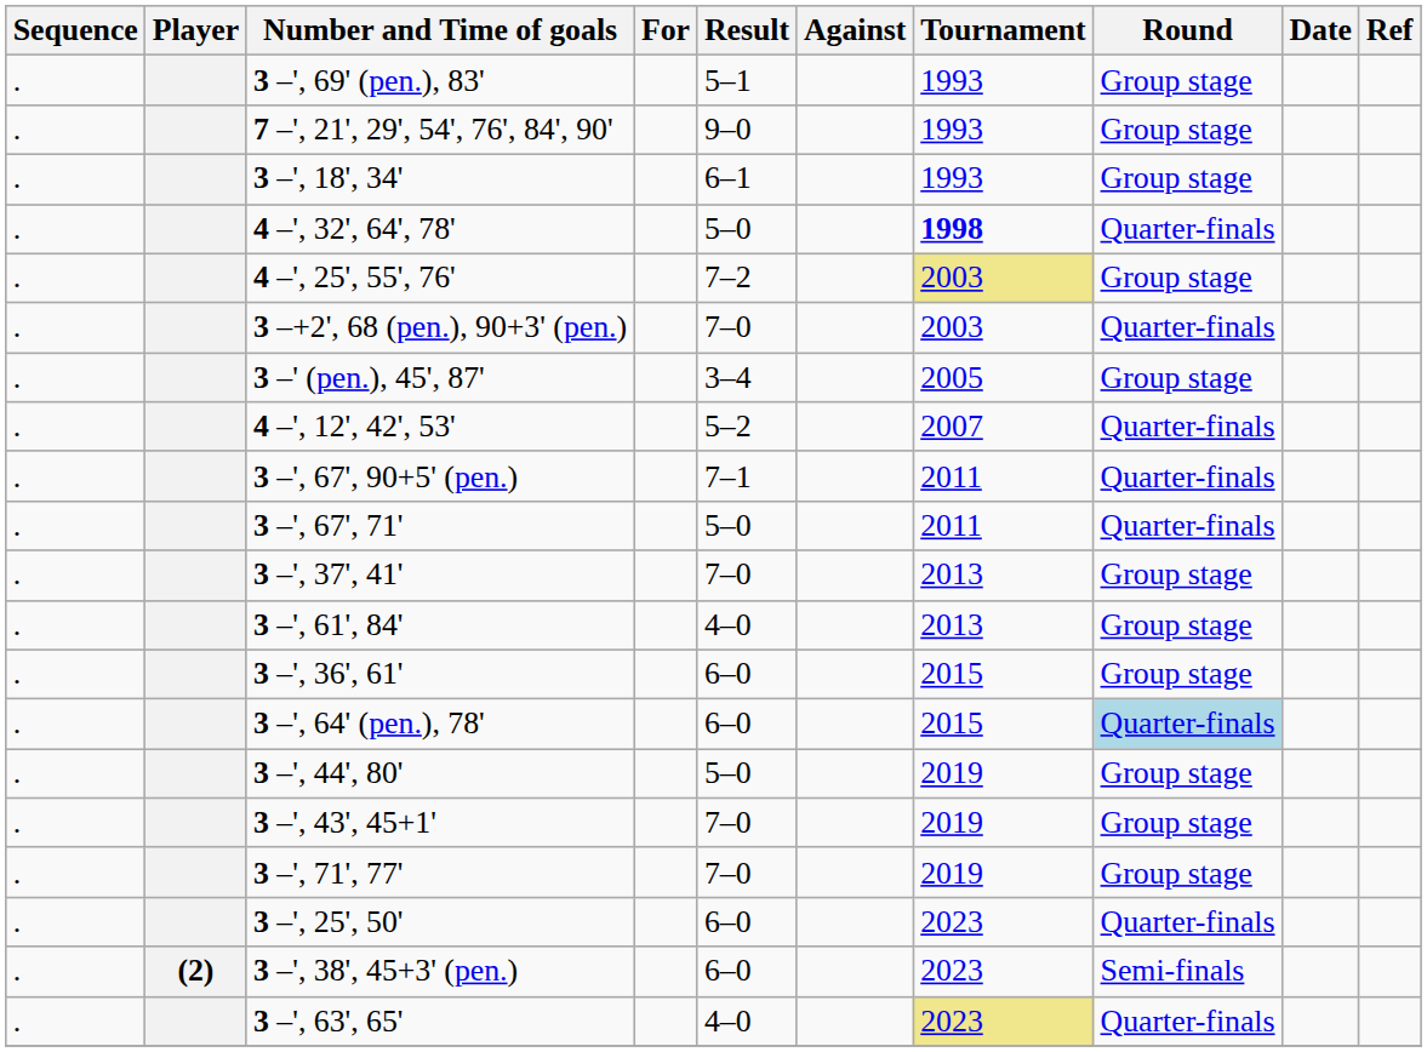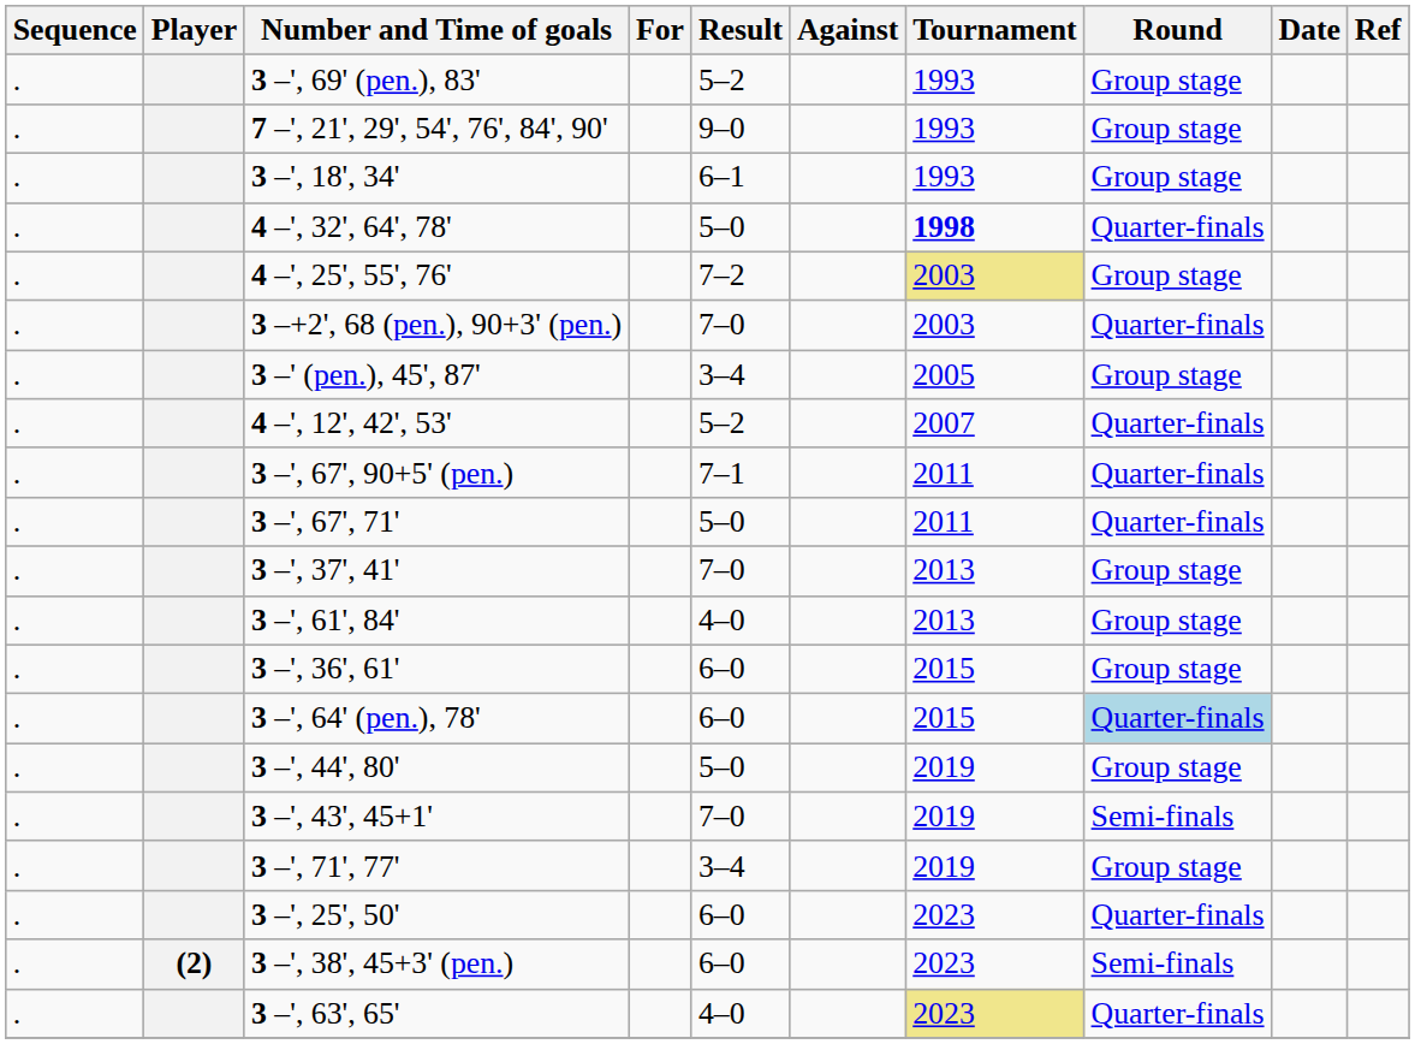3 –', 69' (pen.), 83' | Result: 5–1 -> 5–2
3 –', 43', 45+1' | Round: Group stage -> Semi-finals
3 –', 71', 77' | Result: 7–0 -> 3–4
